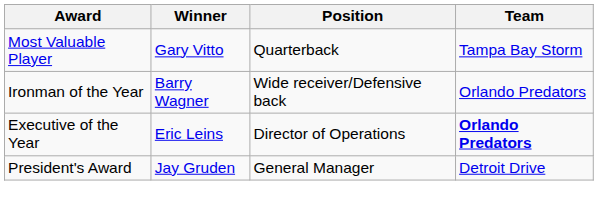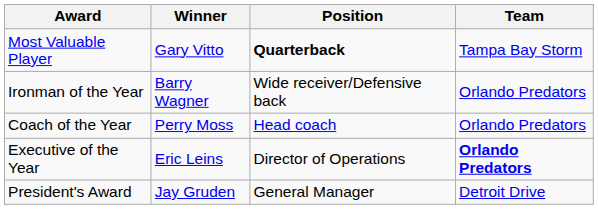Most Valuable Player | Position: normal -> bold
+ row: Coach of the Year | Perry Moss | Head coach | Orlando Predators
